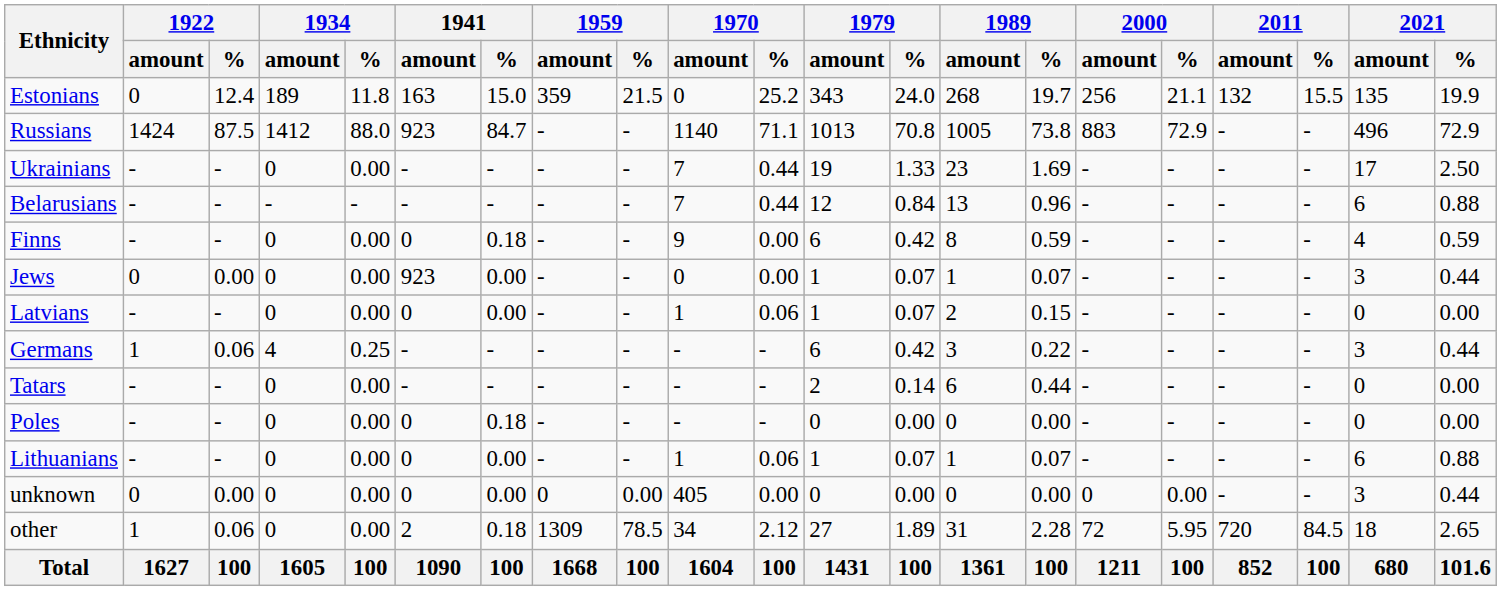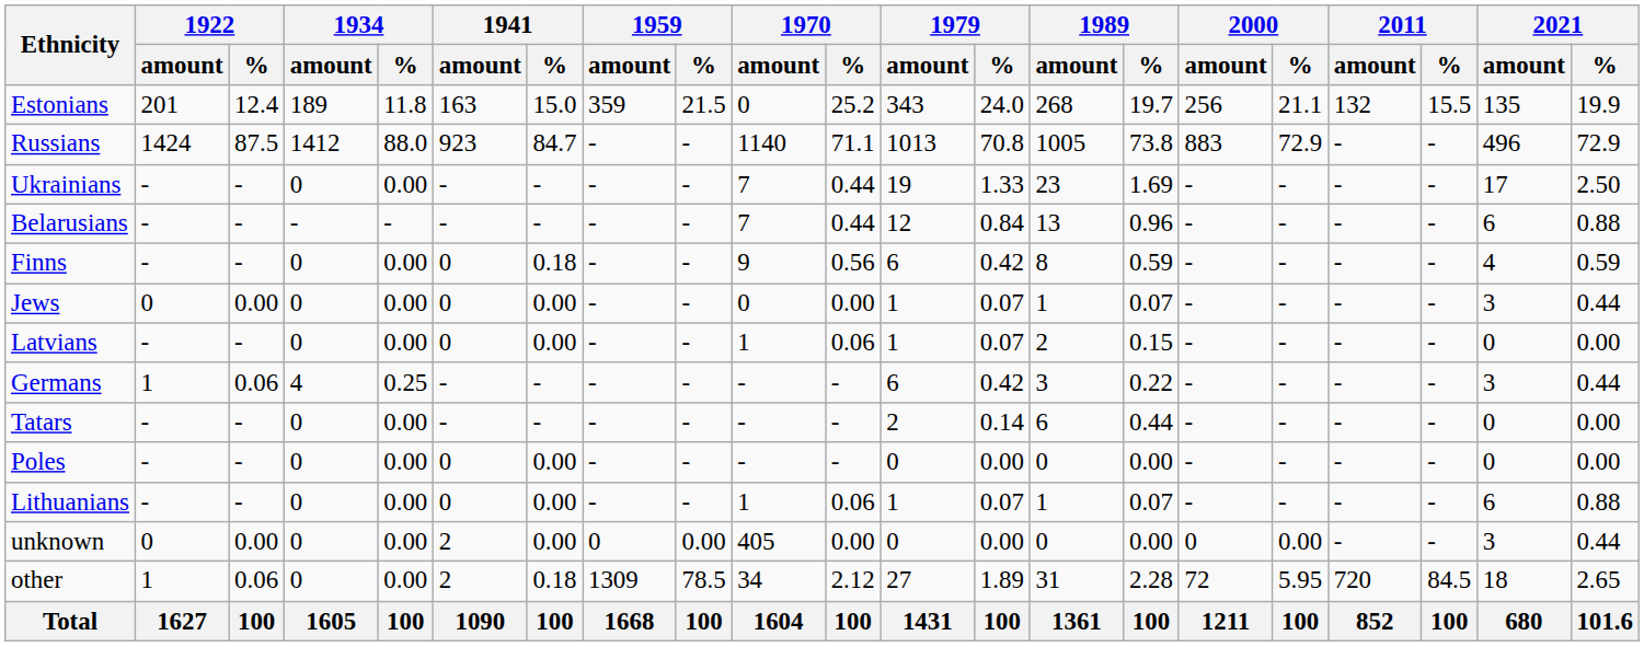Estonians | 1922 / amount: 0 -> 201
Finns | 1970 / %: 0.00 -> 0.56
Jews | 1941 / amount: 923 -> 0
Poles | 1941 / %: 0.18 -> 0.00
unknown | 1941 / amount: 0 -> 2
